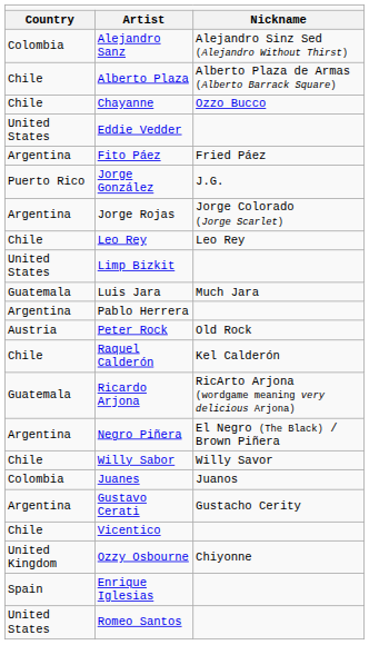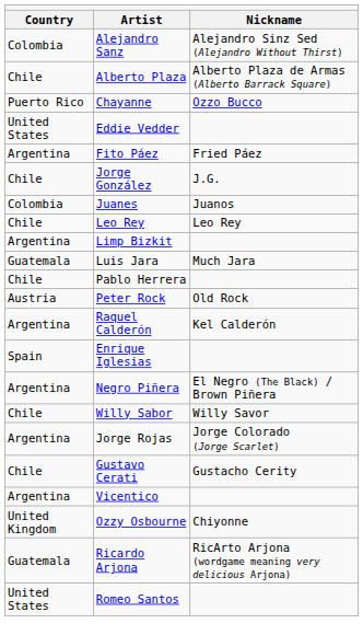Chayanne | column 1: Chile -> Puerto Rico
Jorge González | column 1: Puerto Rico -> Chile
rows swapped: Juanes <-> Jorge Rojas
Limp Bizkit | column 1: United States -> Argentina
Pablo Herrera | column 1: Argentina -> Chile
Raquel Calderón | column 1: Chile -> Argentina
rows swapped: Ricardo Arjona <-> Enrique Iglesias
Gustavo Cerati | column 1: Argentina -> Chile
Vicentico | column 1: Chile -> Argentina
